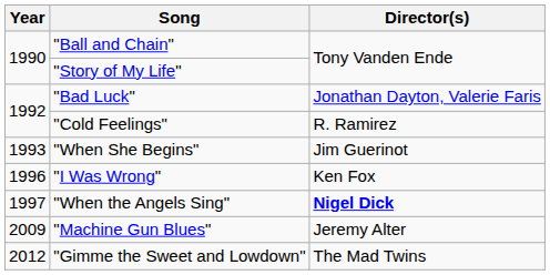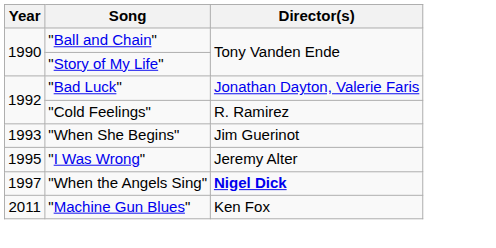"I Was Wrong" | Year: 1996 -> 1995
"I Was Wrong" | Director(s): Ken Fox -> Jeremy Alter
"Machine Gun Blues" | Year: 2009 -> 2011
"Machine Gun Blues" | Director(s): Jeremy Alter -> Ken Fox
- row: 2012 | "Gimme the Sweet and Lowdown" | The Mad Twins
